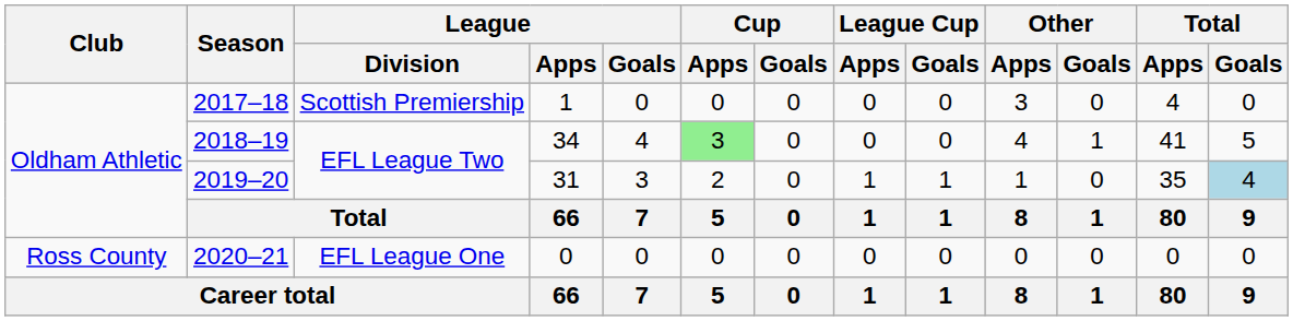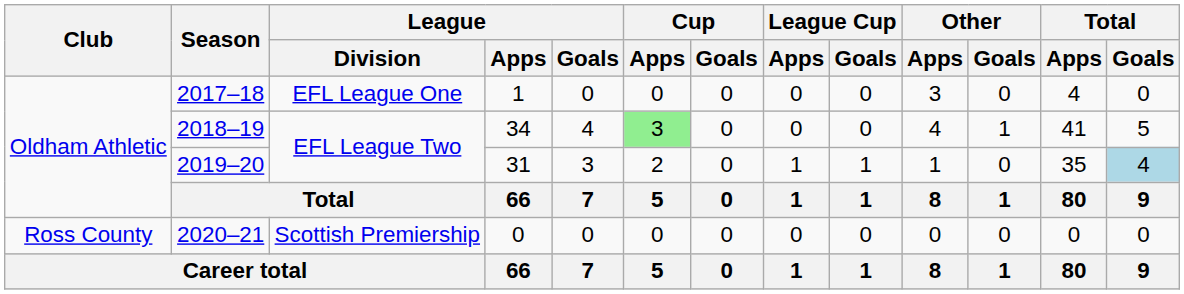2017–18 | League / Division: Scottish Premiership -> EFL League One
2020–21 | League / Division: EFL League One -> Scottish Premiership
